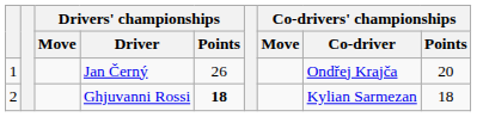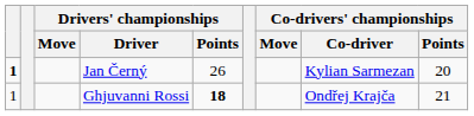Jan Černý | column 1: normal -> bold
Jan Černý | Co-drivers' championships / Co-driver: Ondřej Krajča -> Kylian Sarmezan
Ghjuvanni Rossi | column 1: 2 -> 1
Ghjuvanni Rossi | Co-drivers' championships / Co-driver: Kylian Sarmezan -> Ondřej Krajča
Ghjuvanni Rossi | Co-drivers' championships / Points: 18 -> 21
